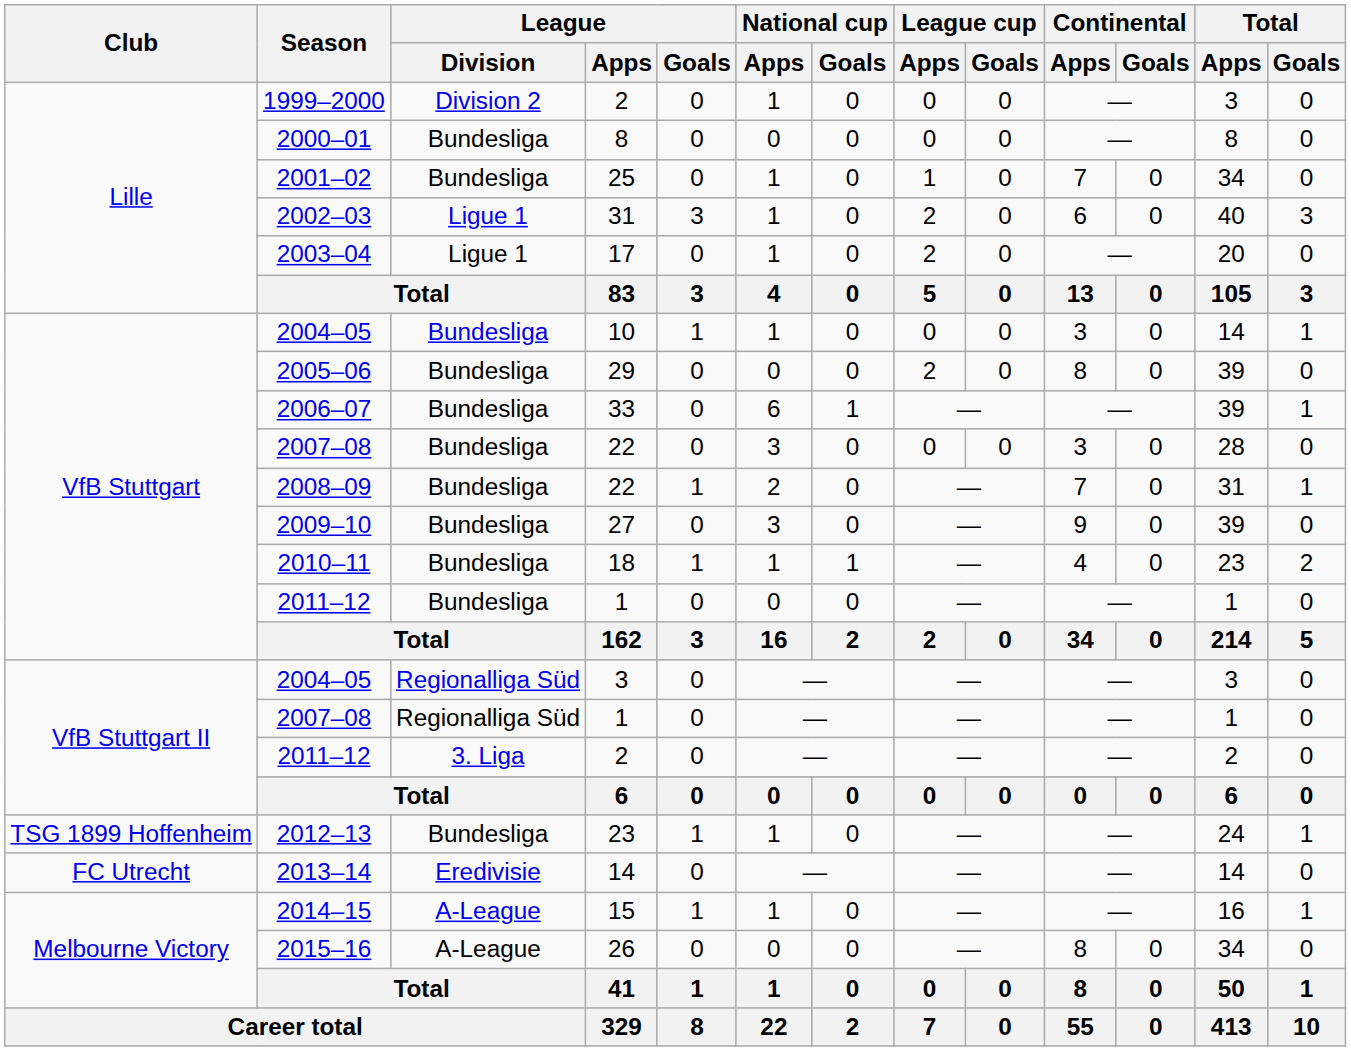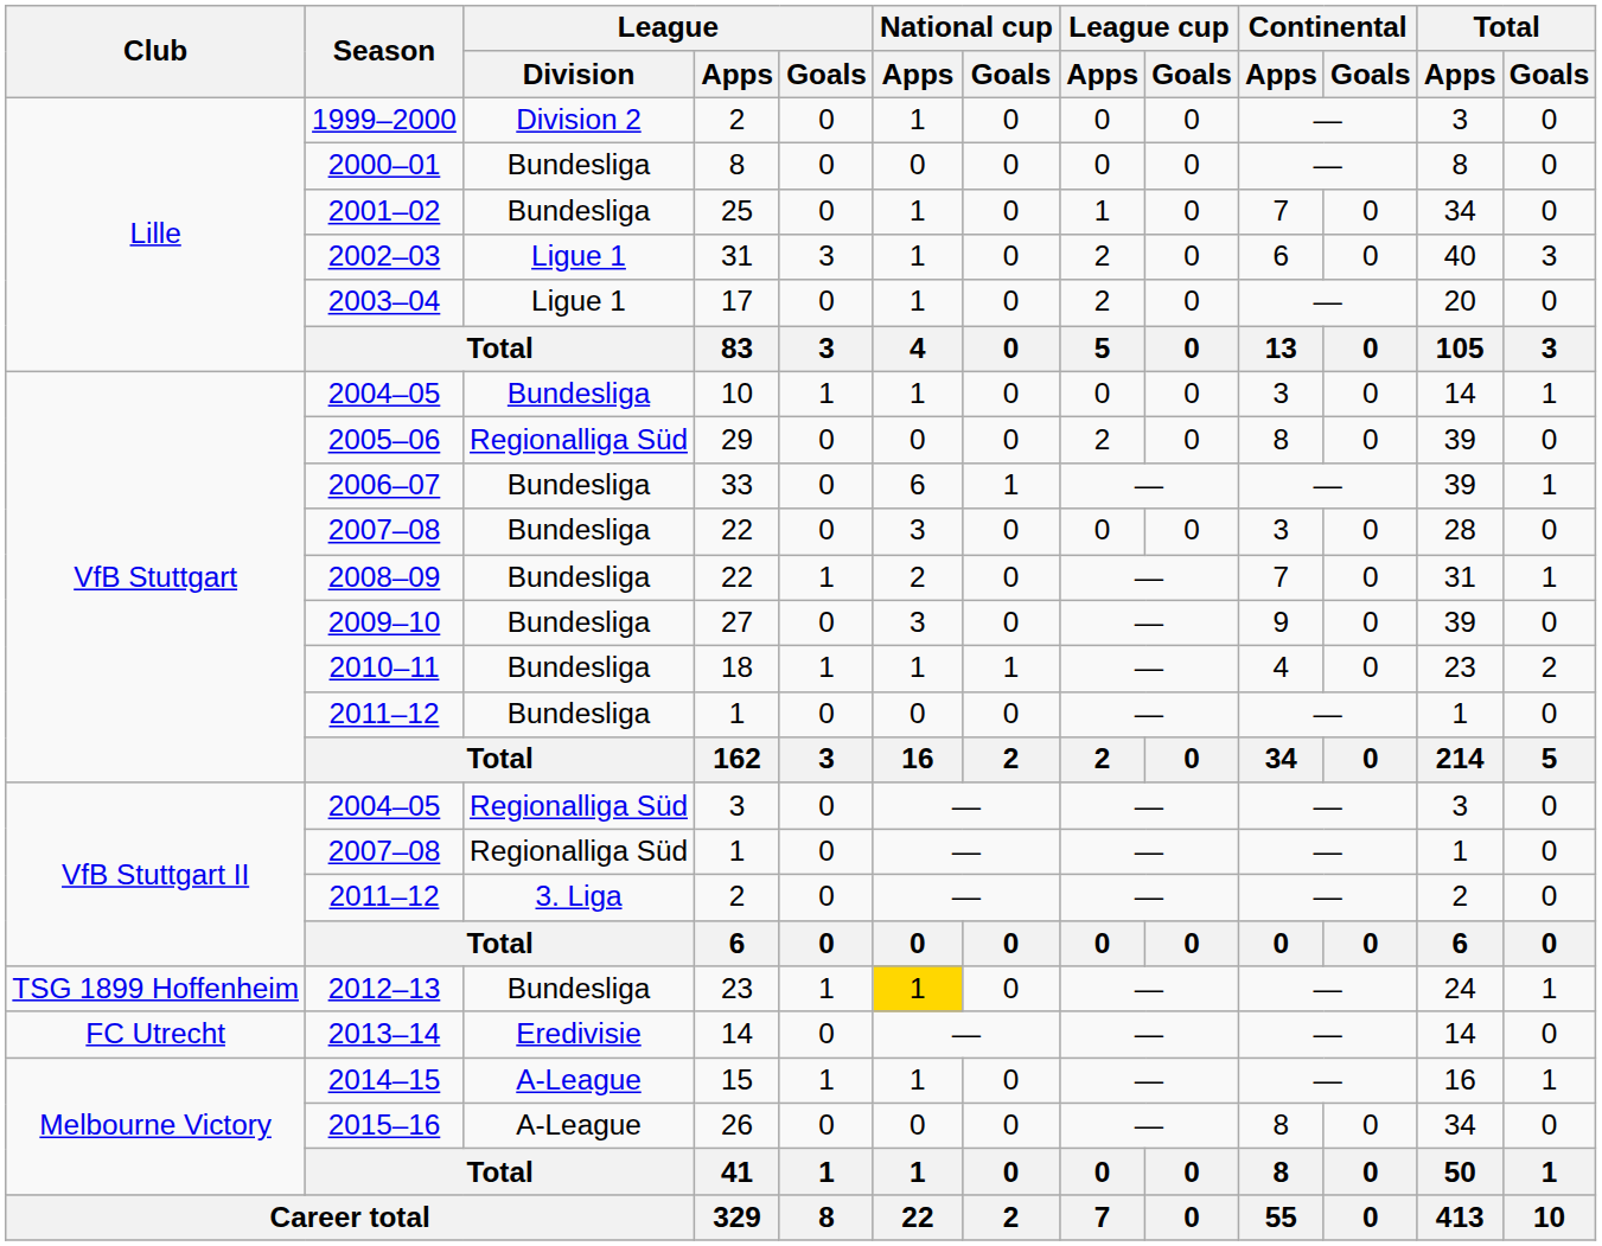2005–06 | League / Division: Bundesliga -> Regionalliga Süd
2012–13 | National cup / Apps: no background -> gold background
